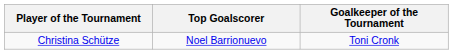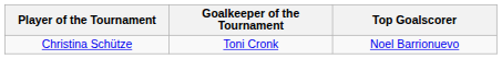columns swapped: Top Goalscorer <-> Goalkeeper of the Tournament
